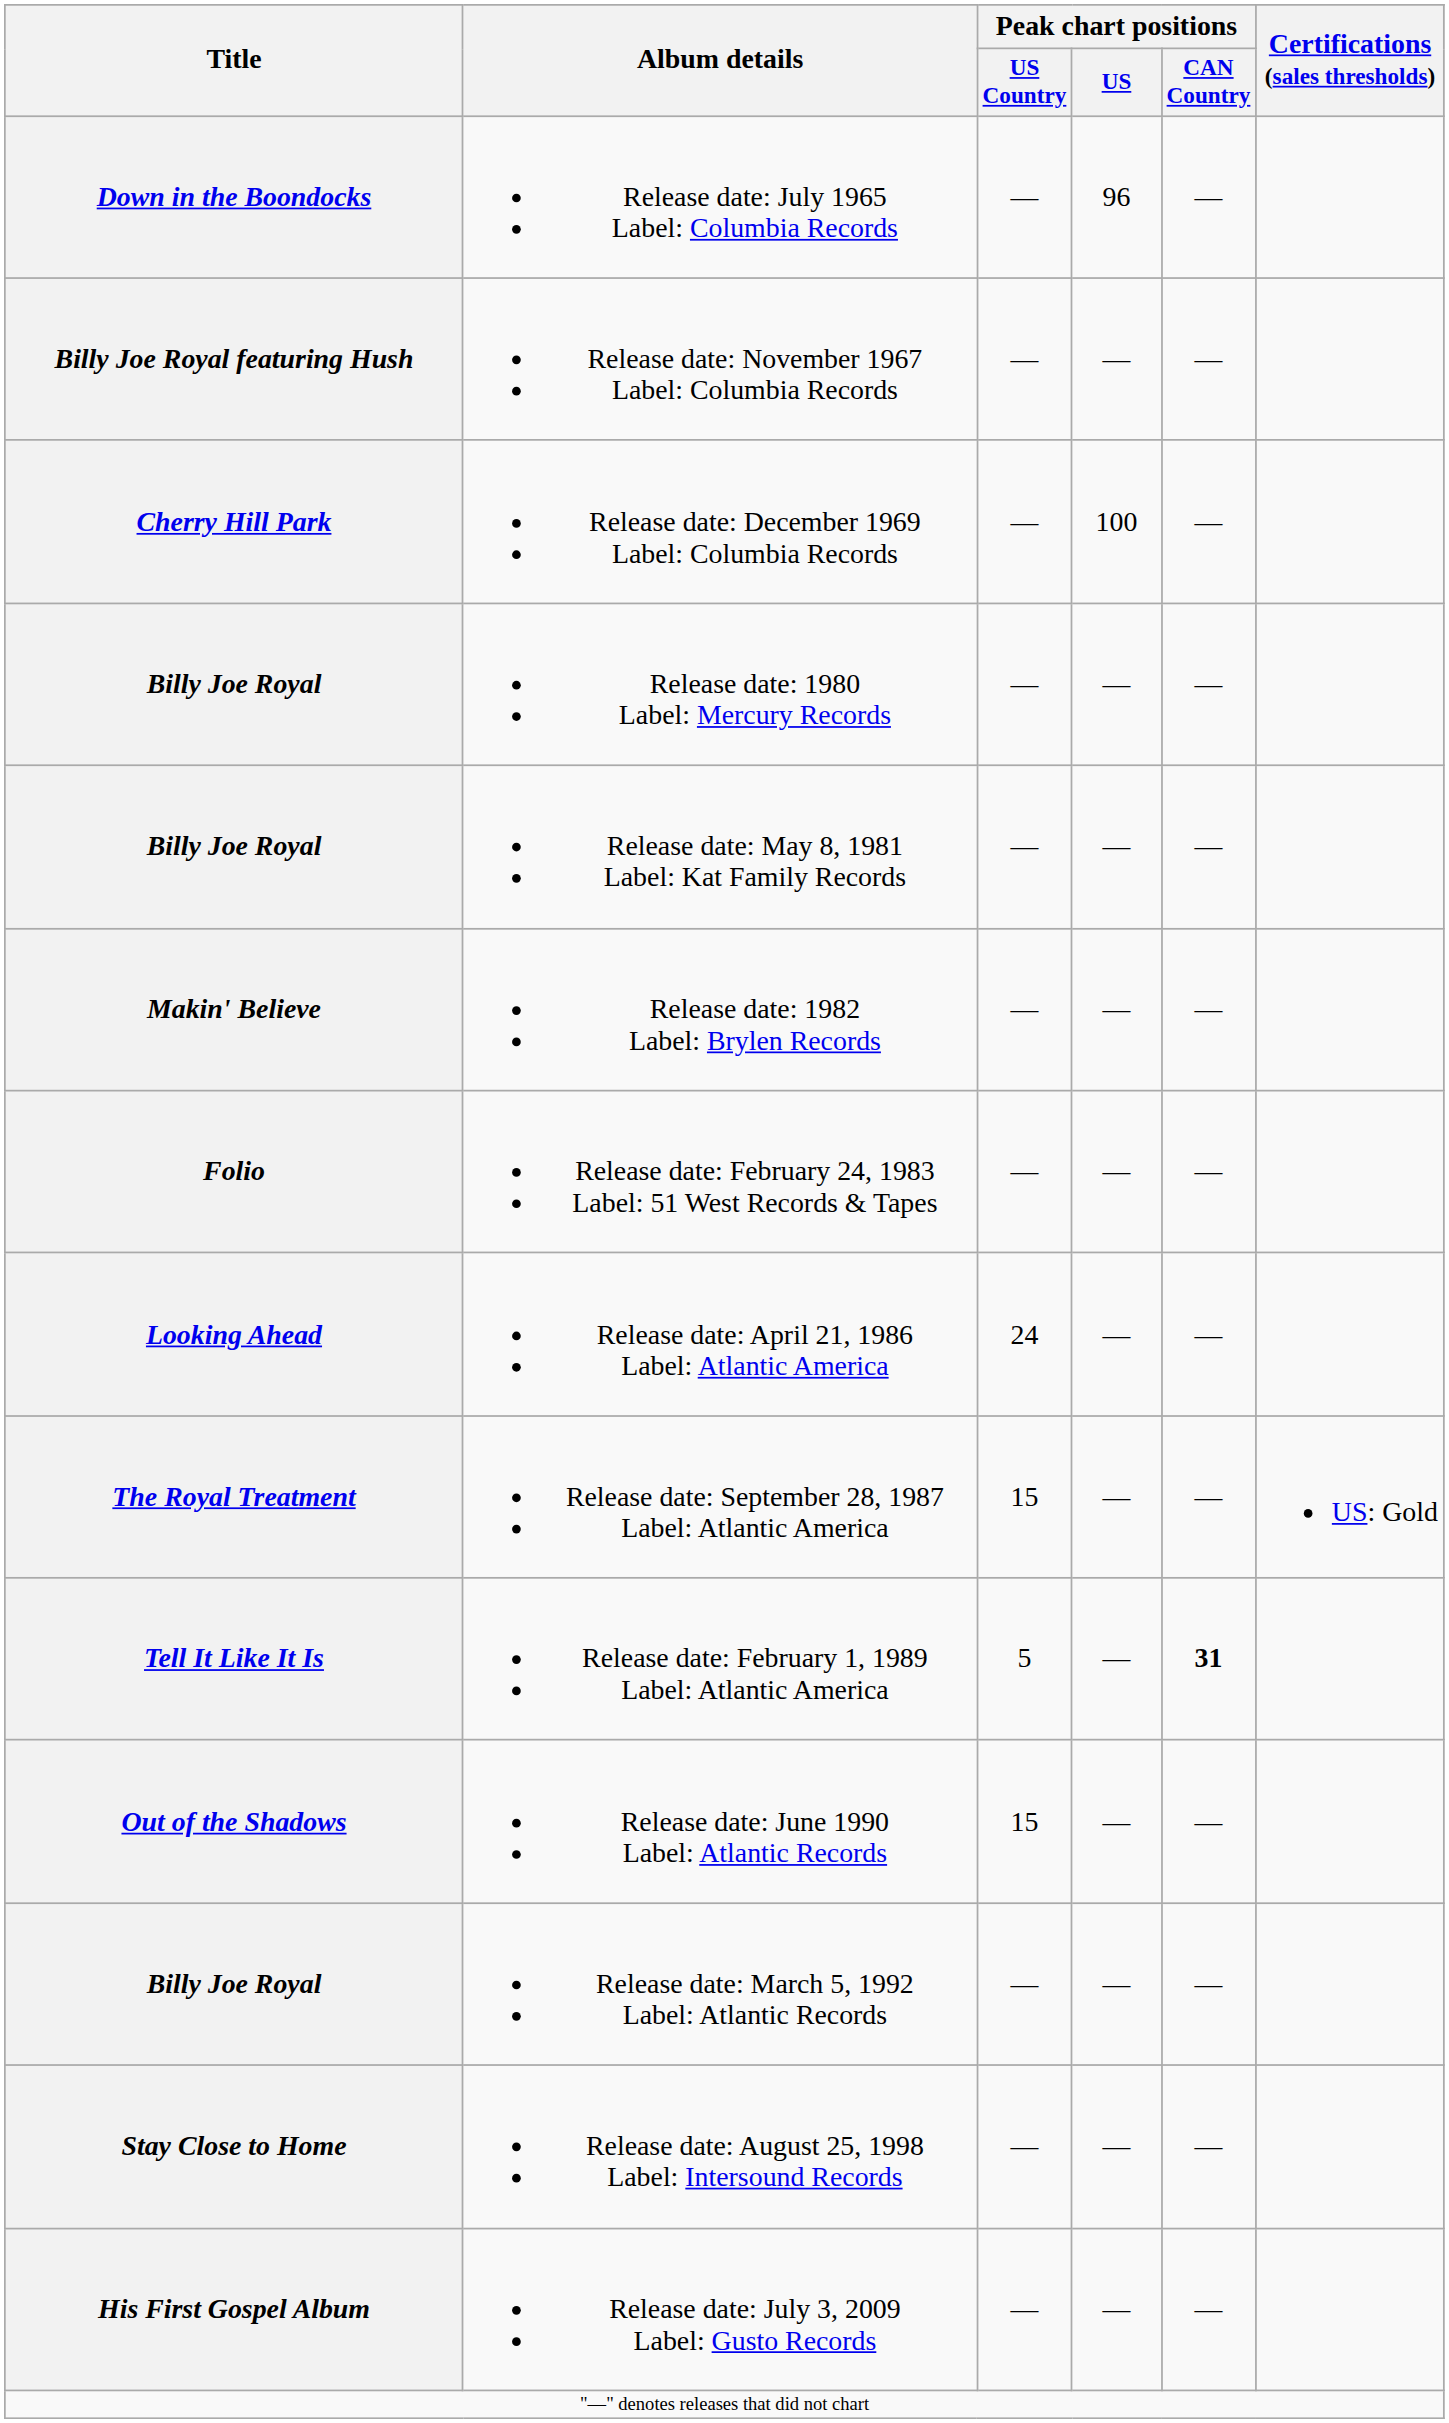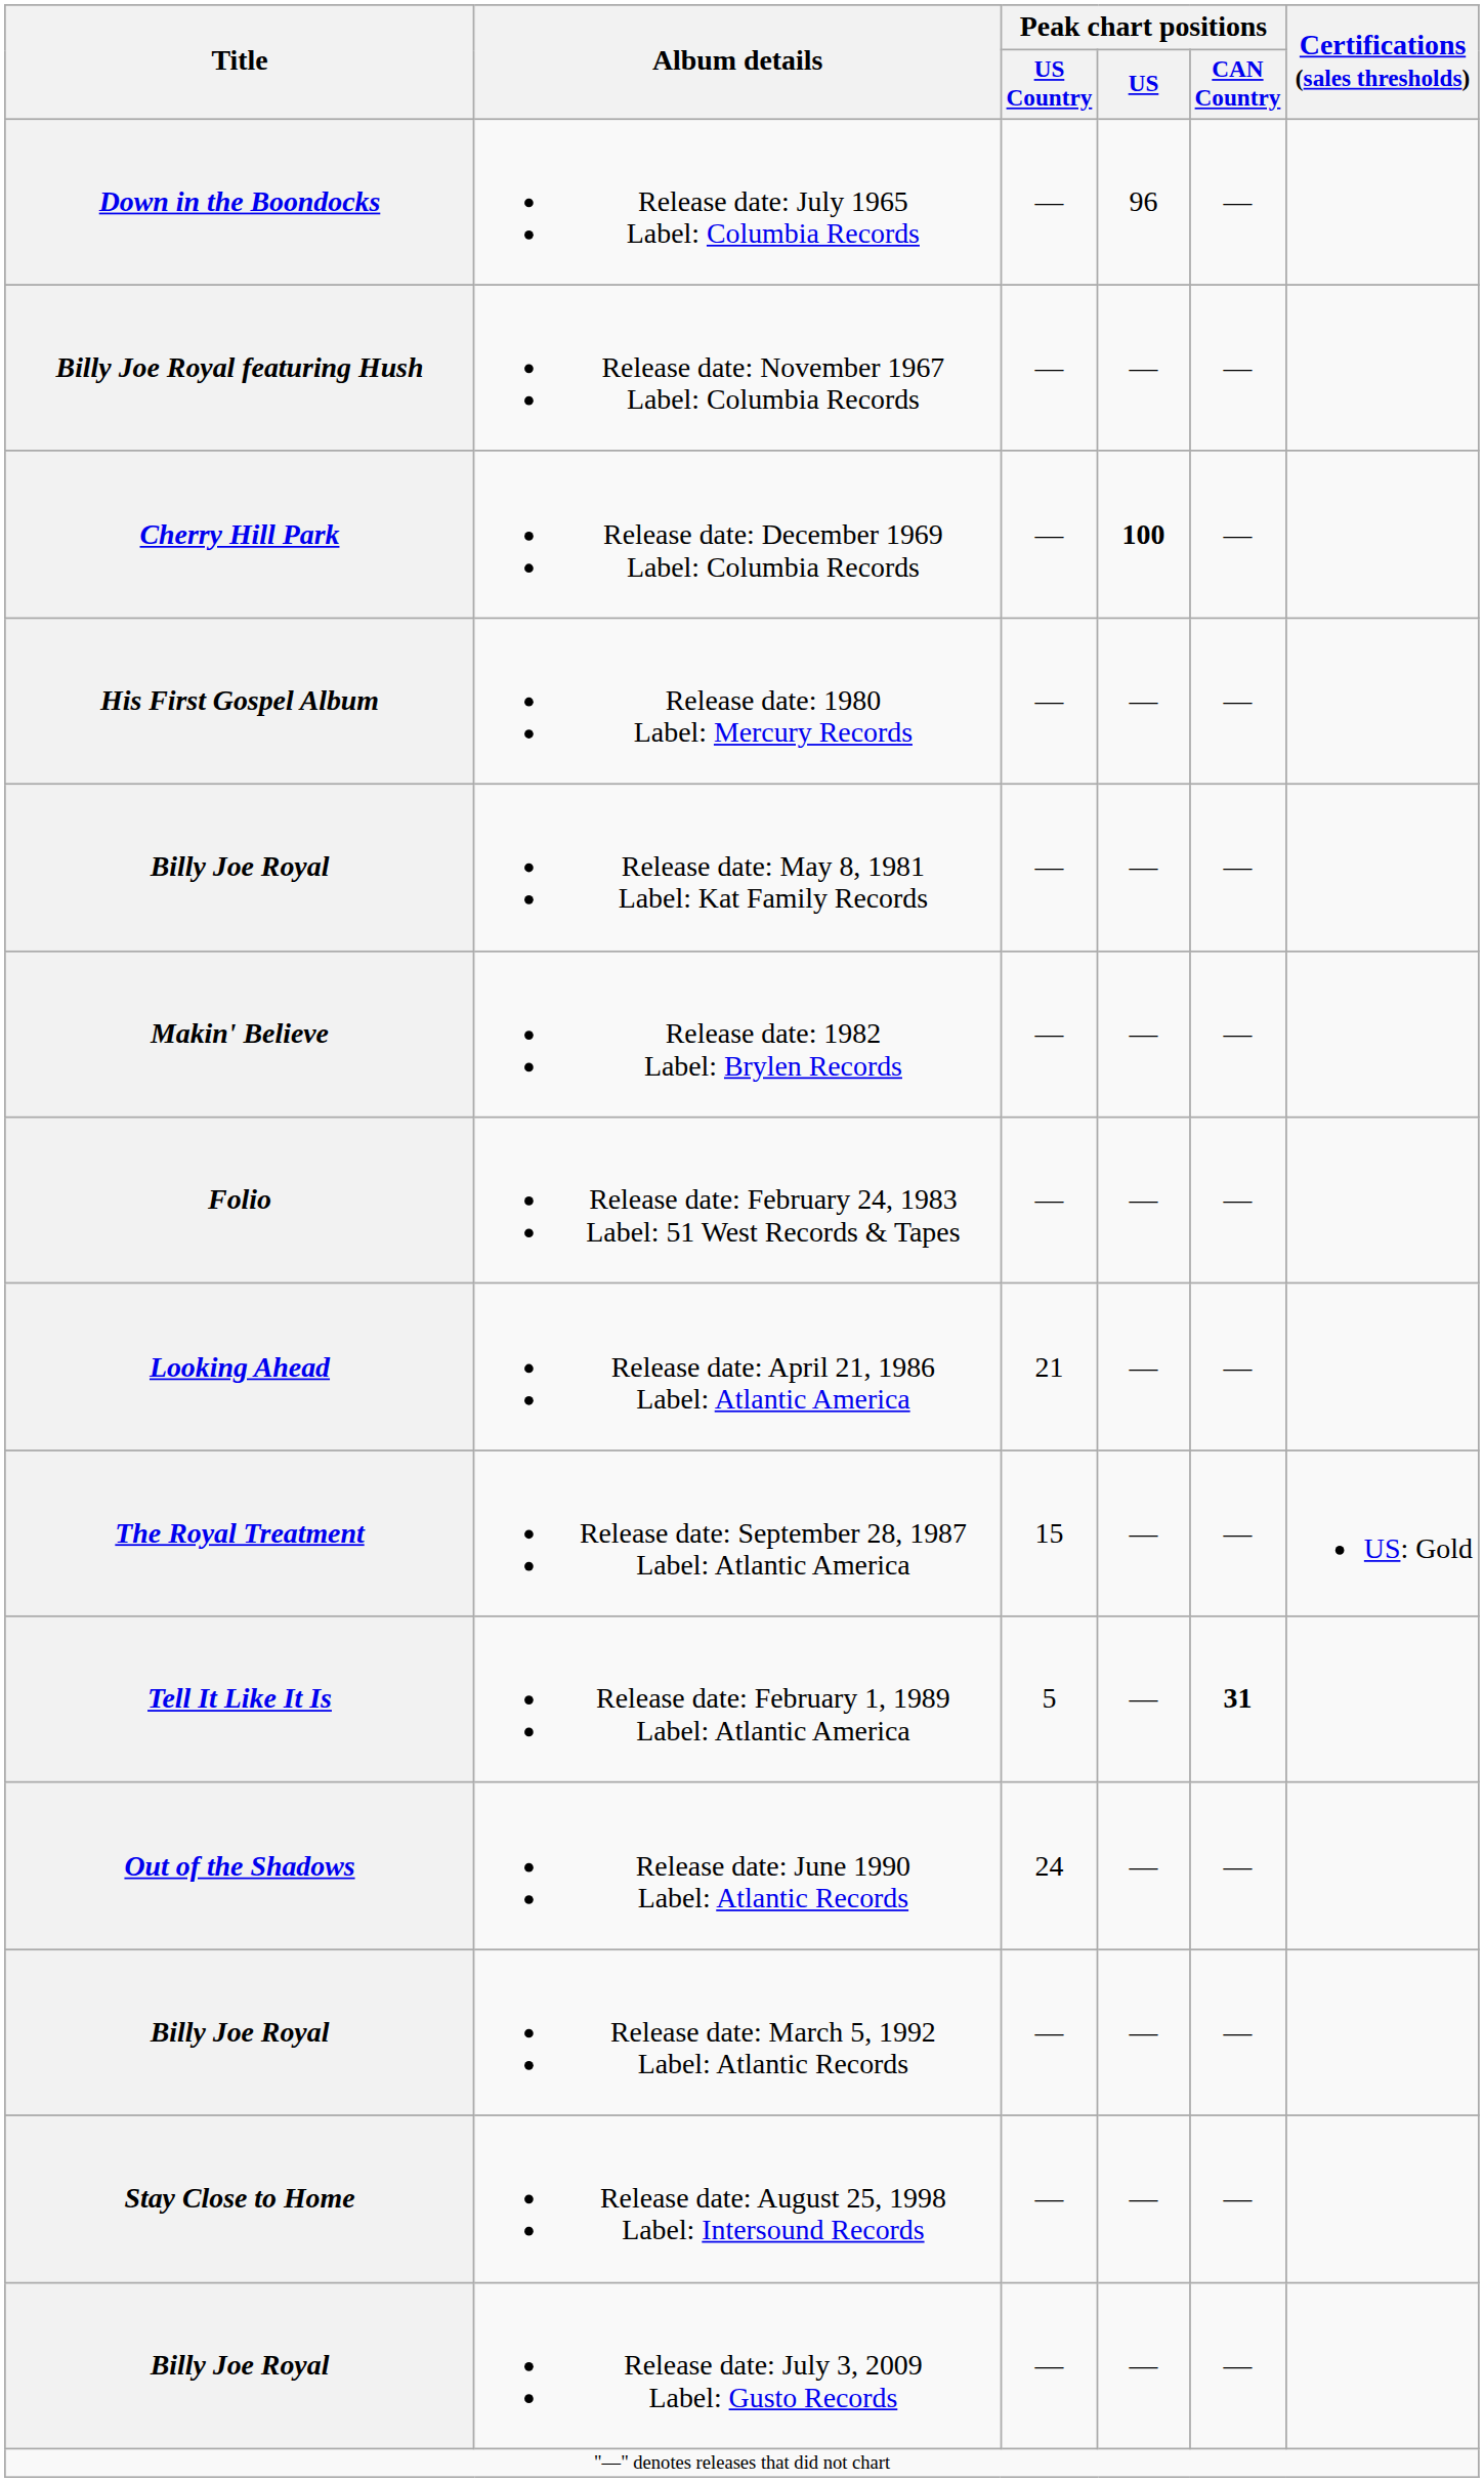Release date: December 1969 Label: Columbia Records | Peak chart positions / US: normal -> bold
Release date: 1980 Label: Mercury Records | Title: Billy Joe Royal -> His First Gospel Album
Release date: April 21, 1986 Label: Atlantic America | Peak chart positions / US Country: 24 -> 21
Release date: June 1990 Label: Atlantic Records | Peak chart positions / US Country: 15 -> 24
Release date: July 3, 2009 Label: Gusto Records | Title: His First Gospel Album -> Billy Joe Royal
